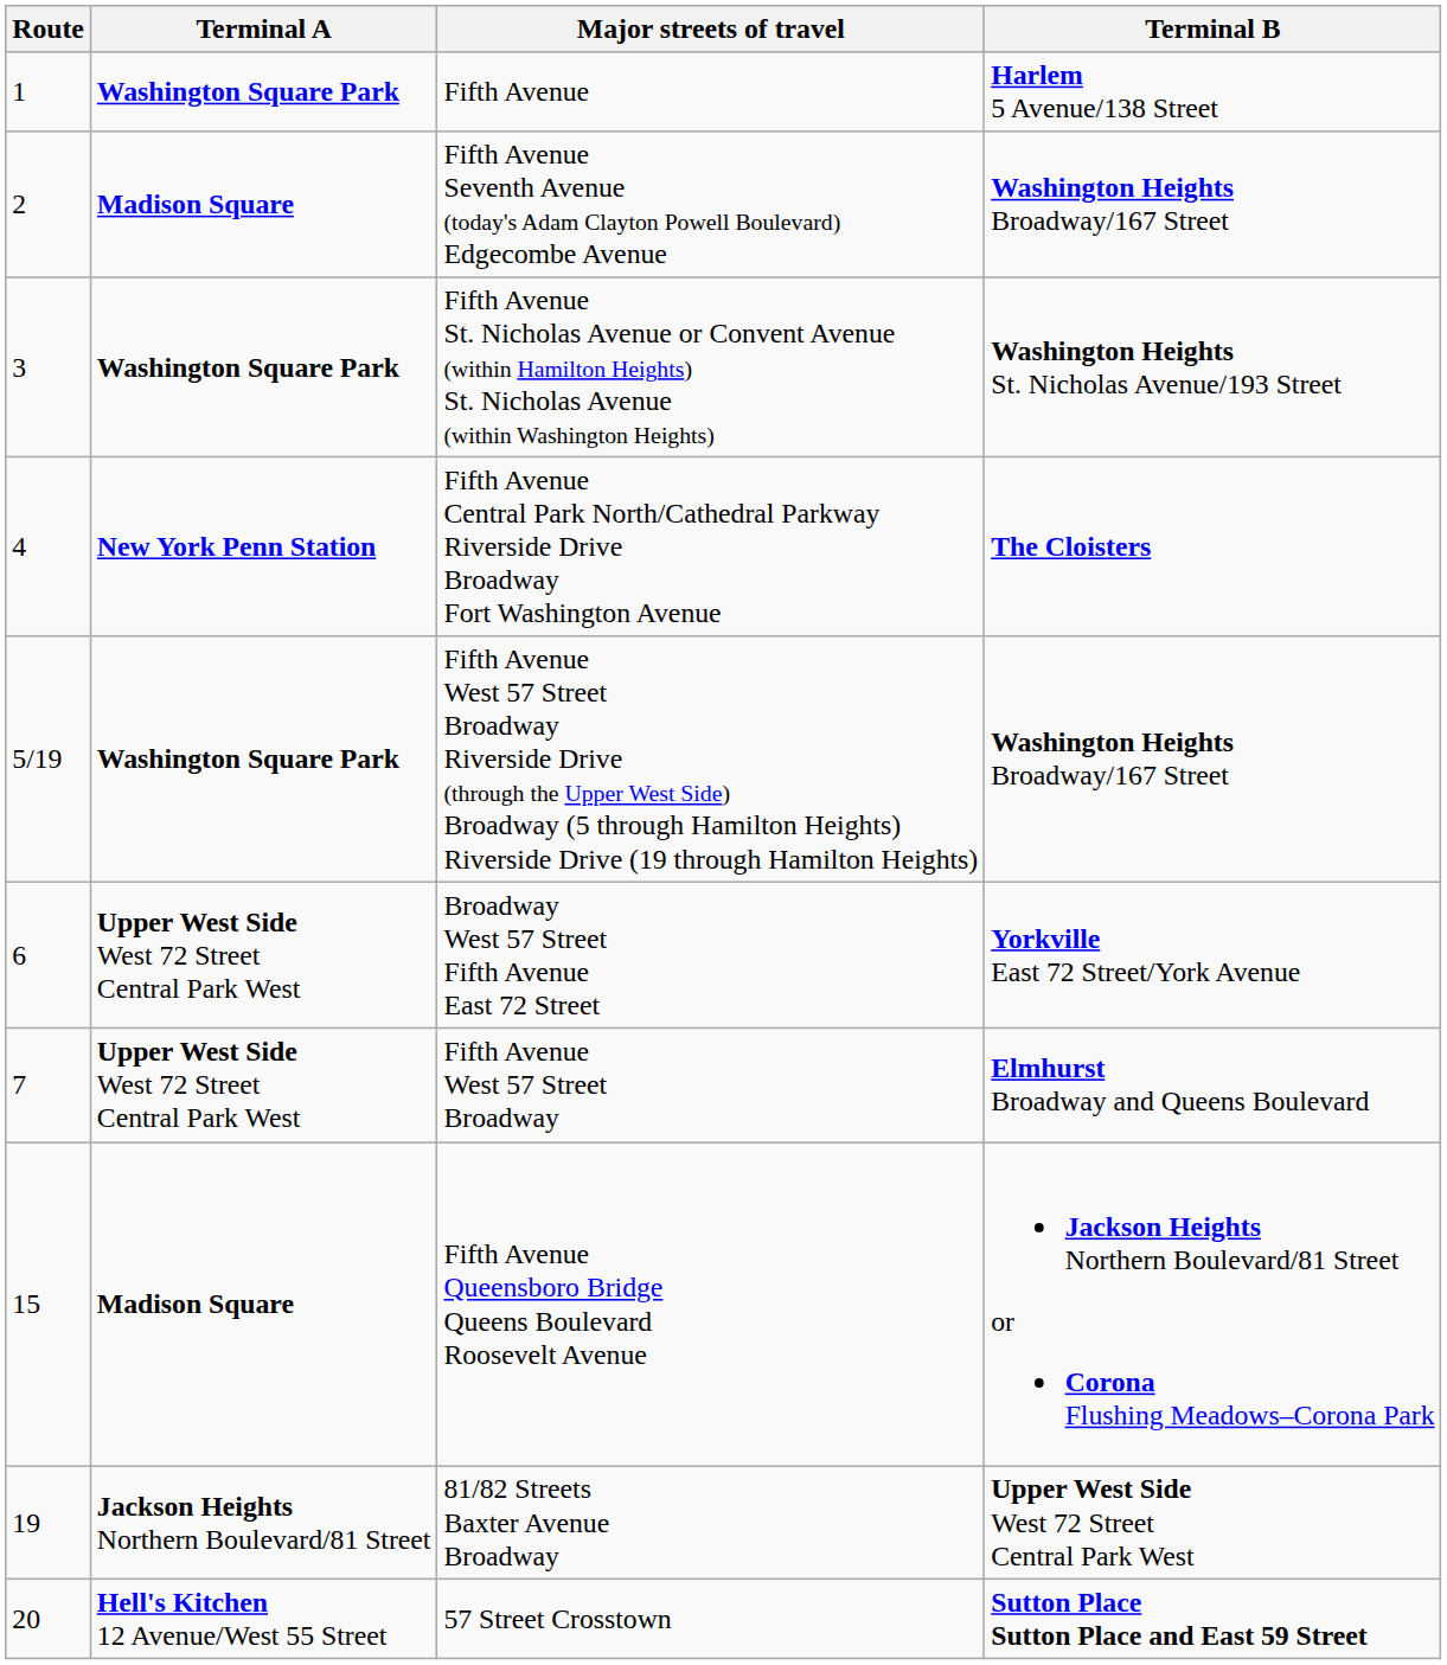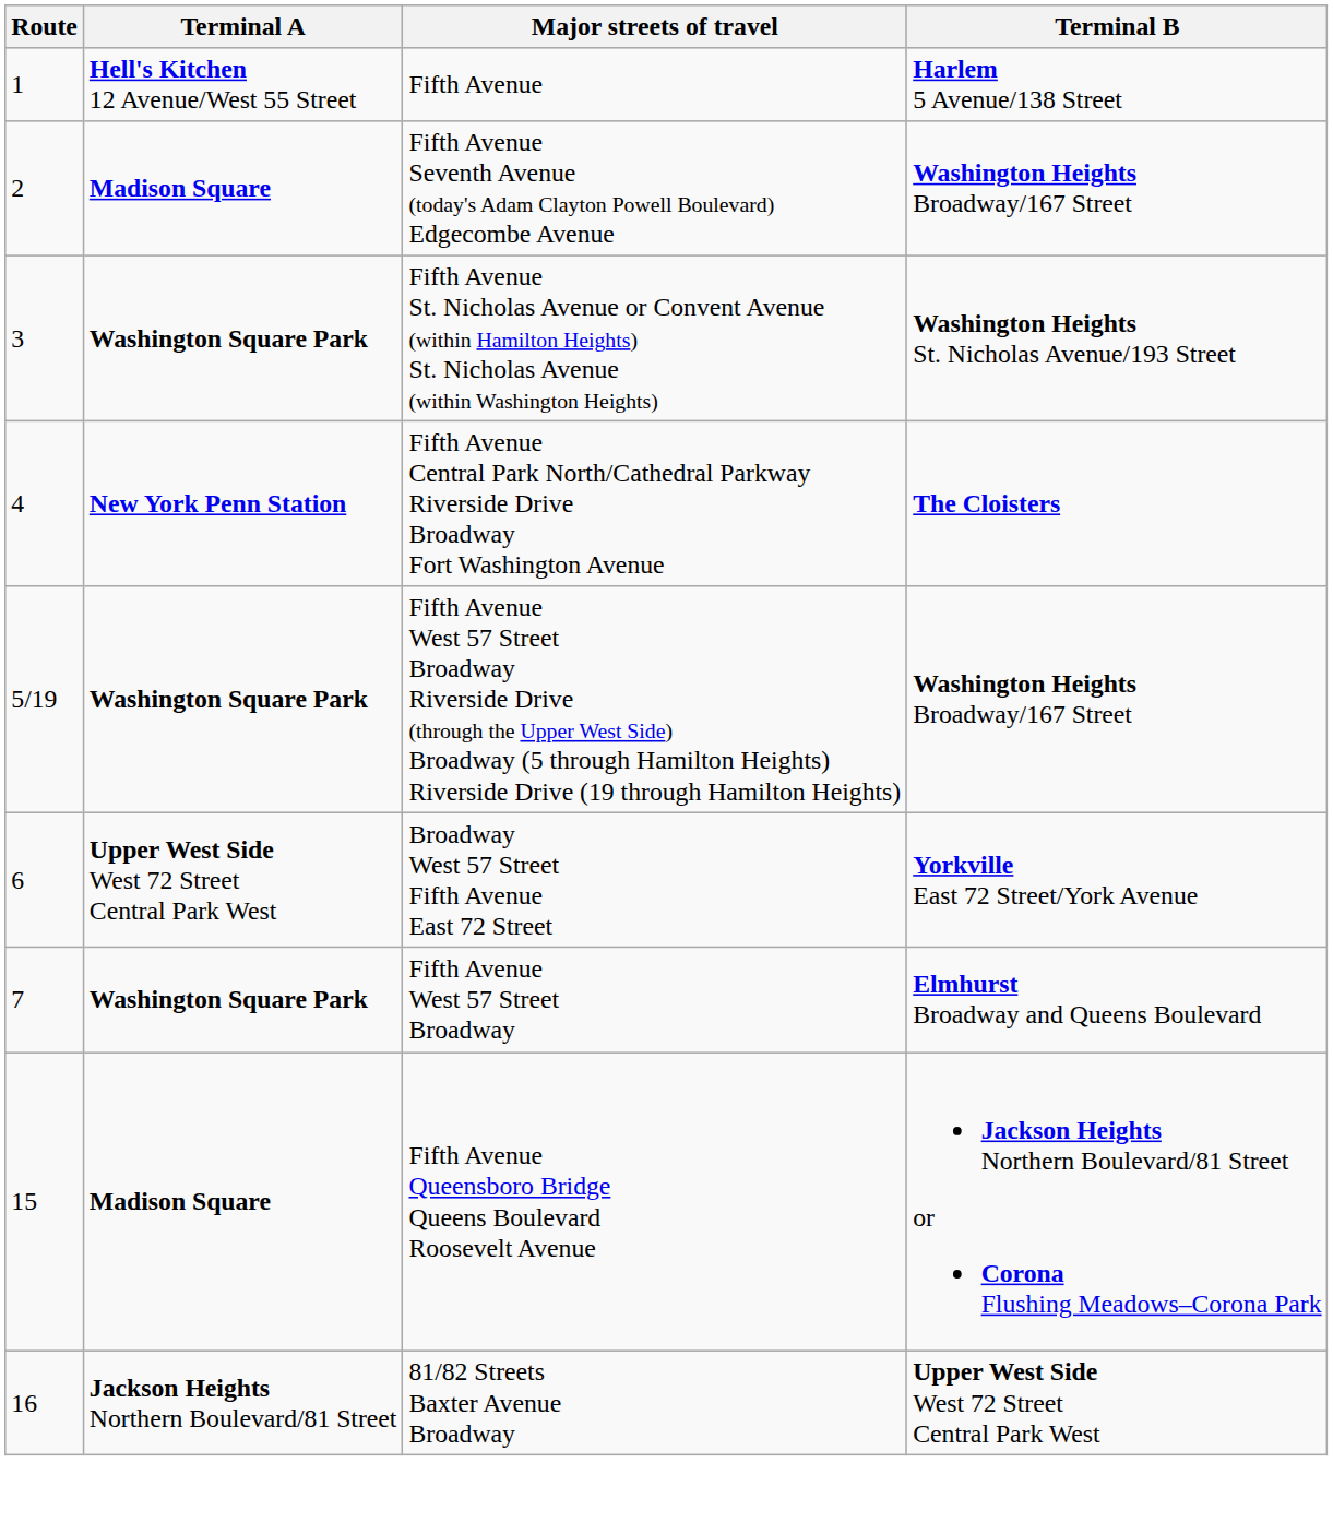Fifth Avenue | Terminal A: Washington Square Park -> Hell's Kitchen 12 Avenue/West 55 Street
Fifth Avenue West 57 Street Broadway | Terminal A: Upper West Side West 72 Street Central Park West -> Washington Square Park
81/82 Streets Baxter Avenue Broadway | Route: 19 -> 16
- row: 20 | Hell's Kitchen 12 Avenue/West 55 Street | 57 Street Crosstown | Sutton Place Sutton Place and East 59 Street
